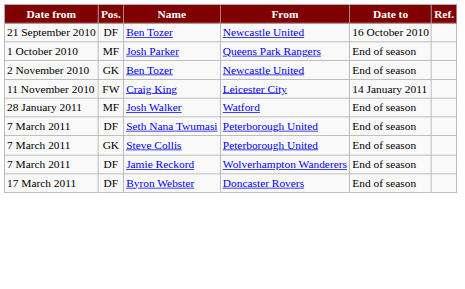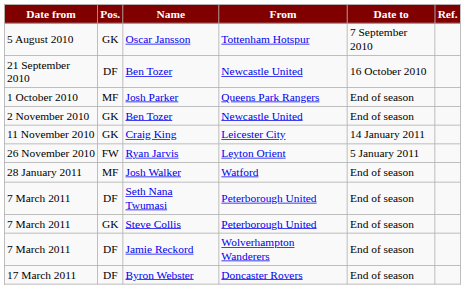+ row: 5 August 2010 | GK | Oscar Jansson | Tottenham Hotspur | 7 September 2010
Craig King | Pos.: FW -> GK
+ row: 26 November 2010 | FW | Ryan Jarvis | Leyton Orient | 5 January 2011
